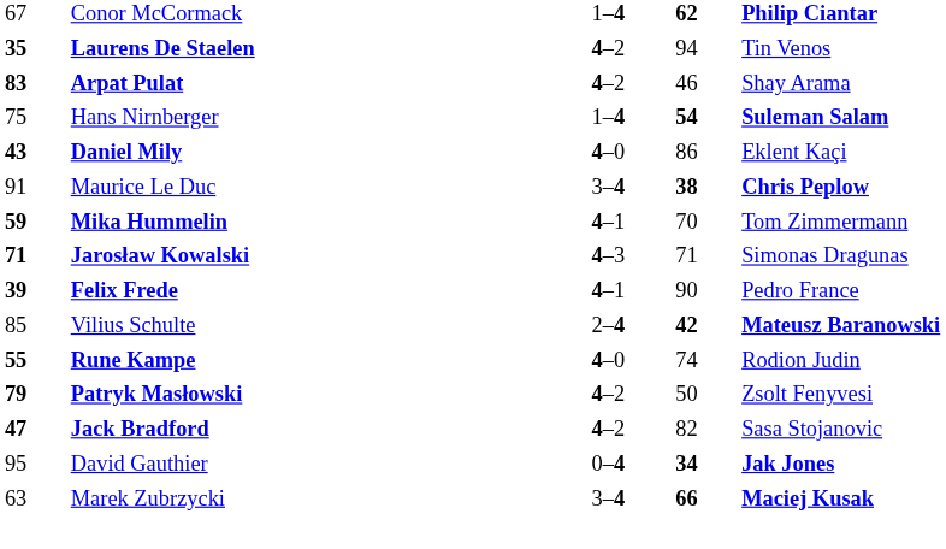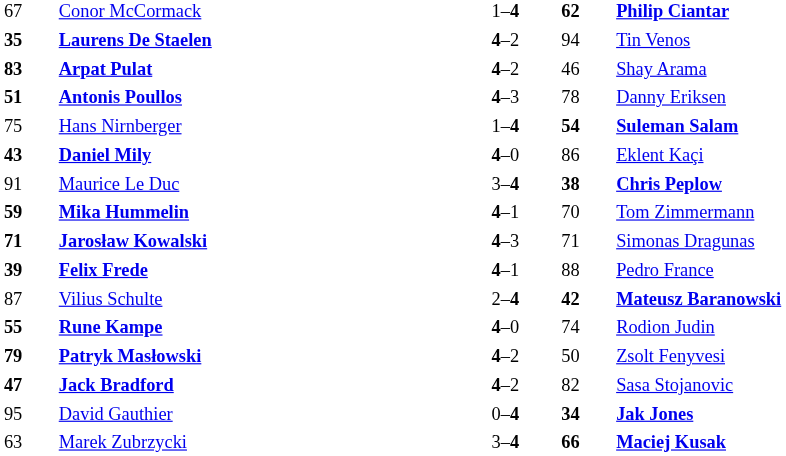+ row: 51 | Antonis Poullos | 4–3 | 78 | Danny Eriksen
Felix Frede | column 4: 90 -> 88
Vilius Schulte | column 1: 85 -> 87
